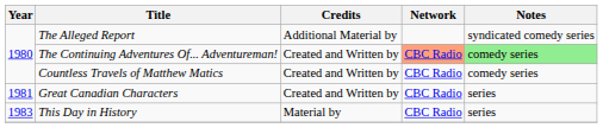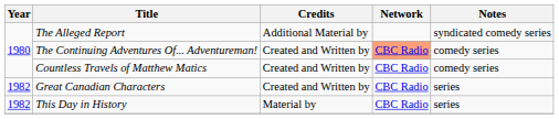The Continuing Adventures Of... Adventureman! | Notes: lightgreen background -> no background
Great Canadian Characters | Year: 1981 -> 1982
This Day in History | Year: 1983 -> 1982
